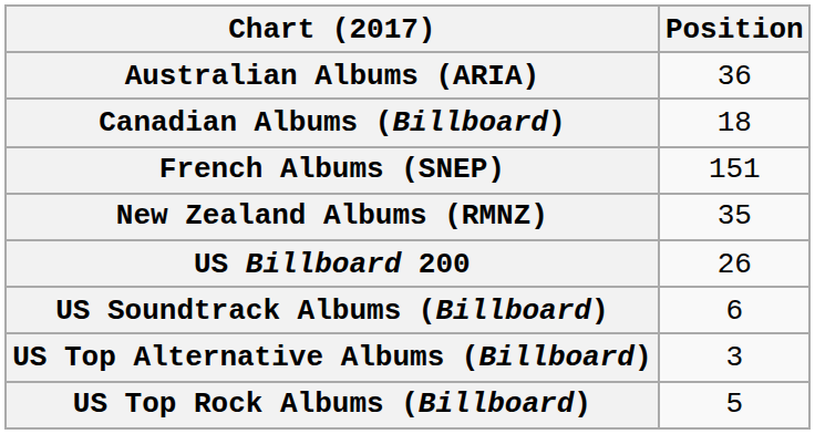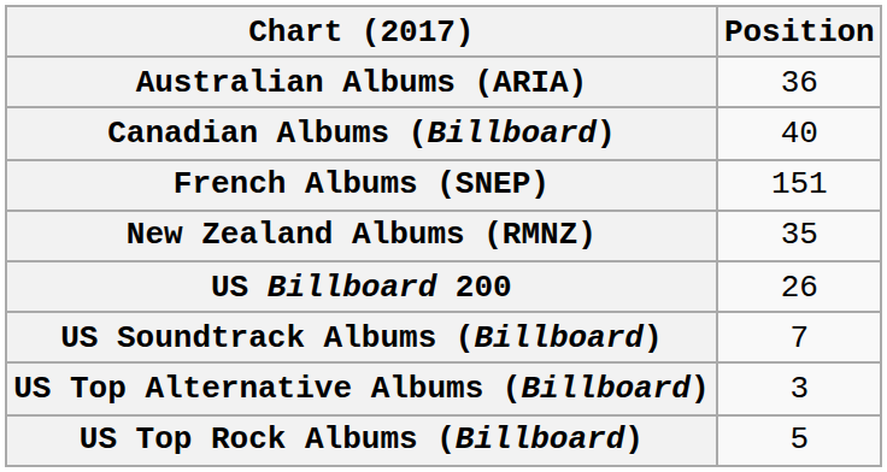Canadian Albums (Billboard) | Position: 18 -> 40
US Soundtrack Albums (Billboard) | Position: 6 -> 7
